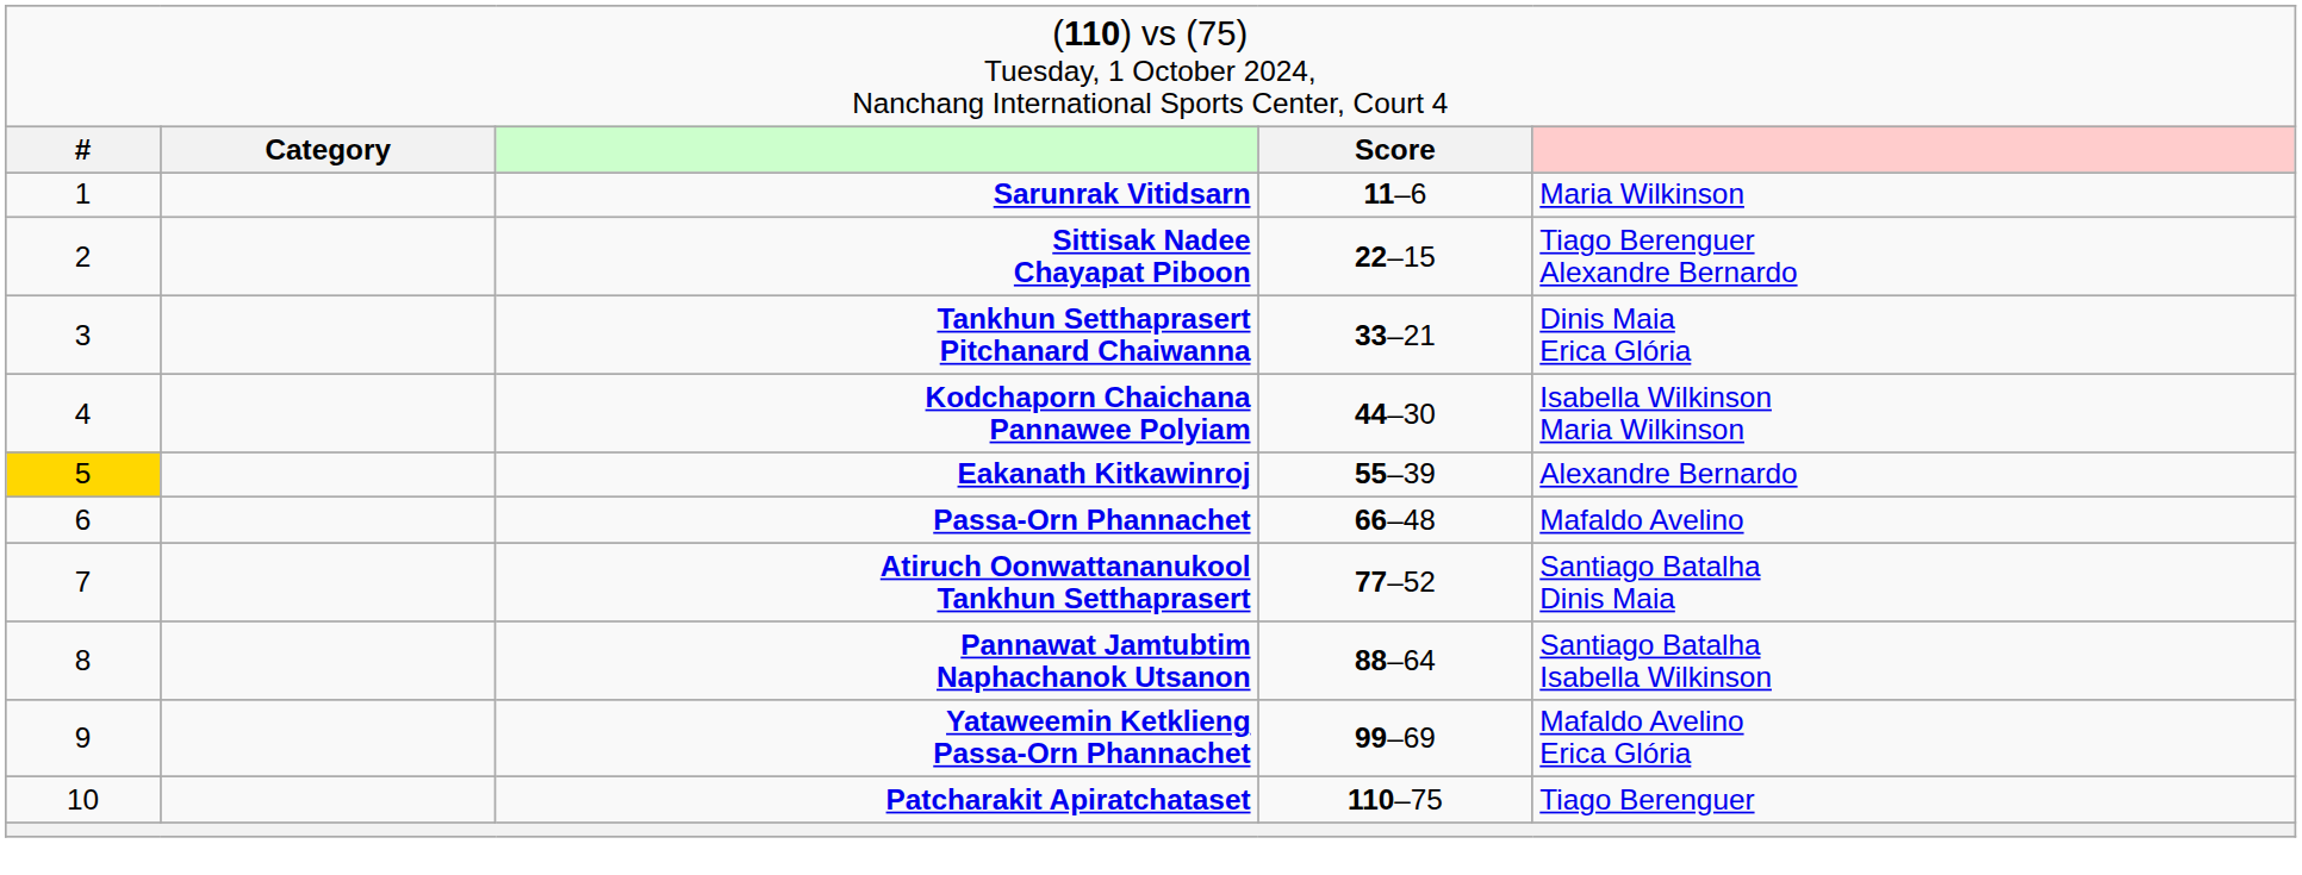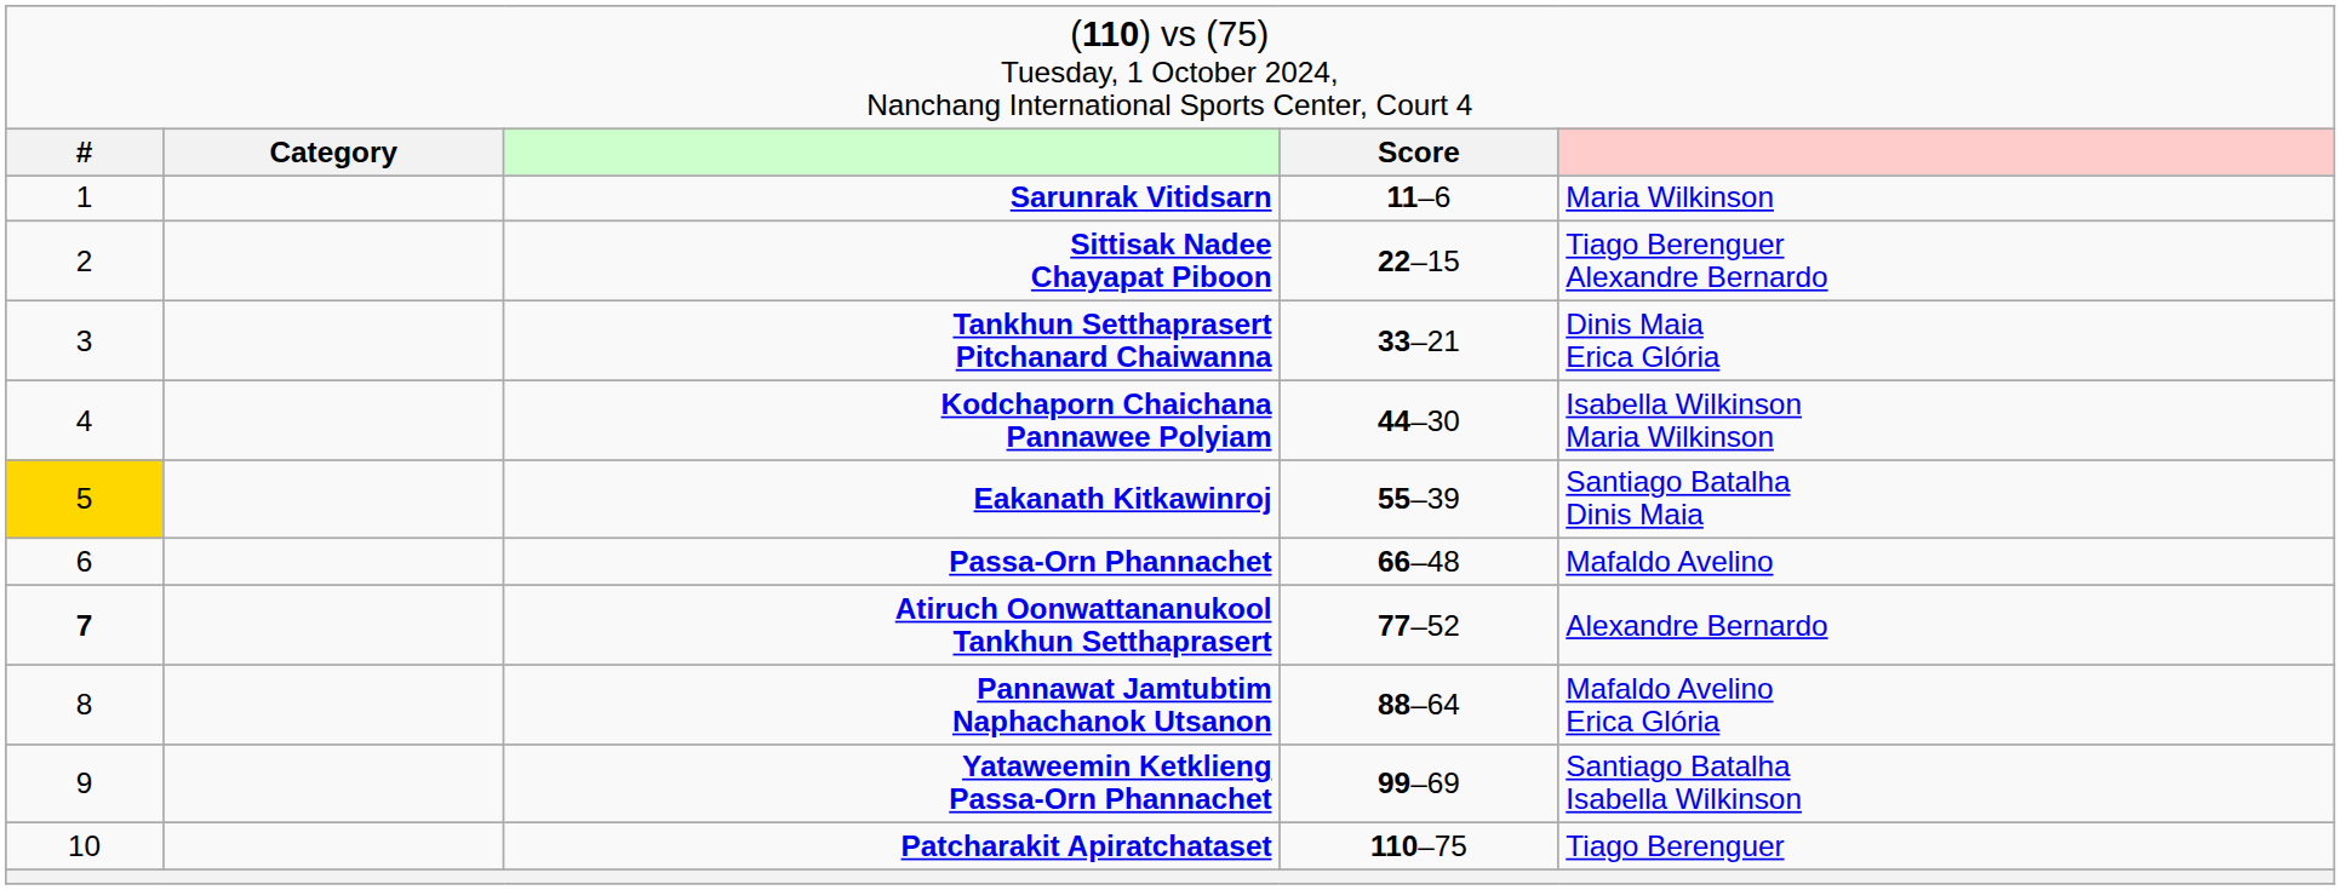Eakanath Kitkawinroj | column 5: Alexandre Bernardo -> Santiago Batalha Dinis Maia
Atiruch Oonwattananukool Tankhun Setthaprasert | column 1: normal -> bold
Atiruch Oonwattananukool Tankhun Setthaprasert | column 5: Santiago Batalha Dinis Maia -> Alexandre Bernardo
Pannawat Jamtubtim Naphachanok Utsanon | column 5: Santiago Batalha Isabella Wilkinson -> Mafaldo Avelino Erica Glória
Yataweemin Ketklieng Passa-Orn Phannachet | column 5: Mafaldo Avelino Erica Glória -> Santiago Batalha Isabella Wilkinson
